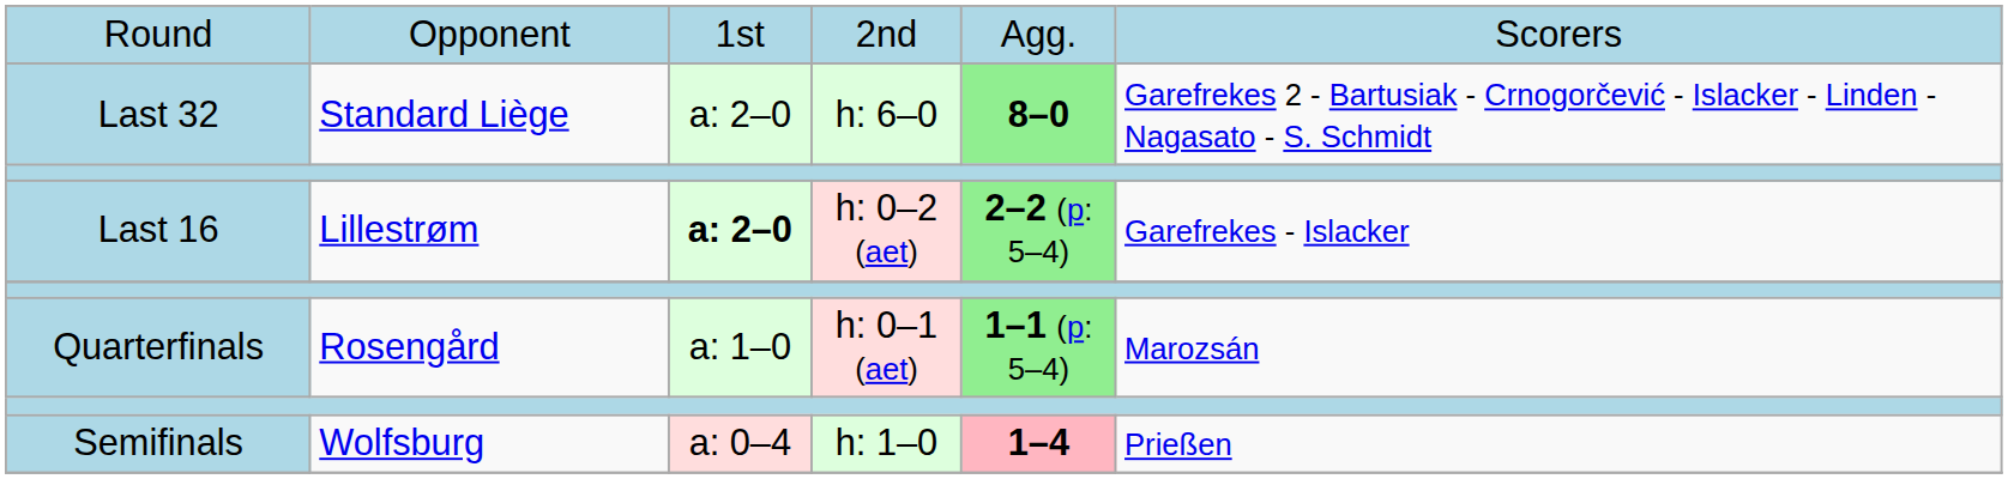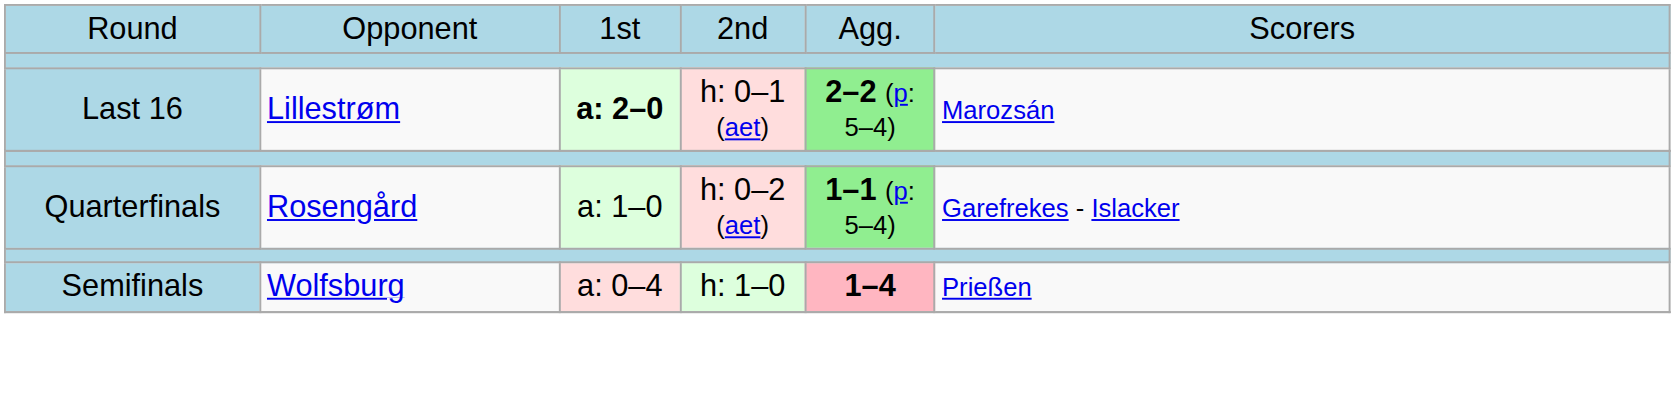- row: Last 32 | Standard Liège | a: 2–0 | h: 6–0 | 8–0 | Garefrekes 2 - Bartusiak - Crnogorčević - Islacker - Linden - Nagasato - S. Schmidt
Last 16 | column 4: h: 0–2 (aet) -> h: 0–1 (aet)
Last 16 | column 6: Garefrekes - Islacker -> Marozsán
Quarterfinals | column 4: h: 0–1 (aet) -> h: 0–2 (aet)
Quarterfinals | column 6: Marozsán -> Garefrekes - Islacker
